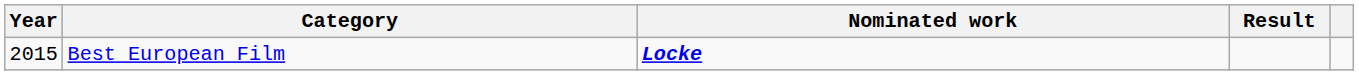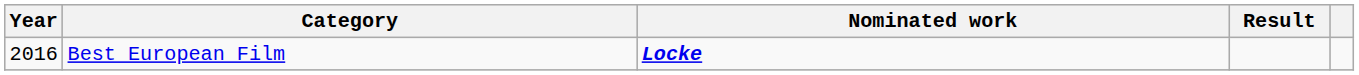Best European Film | Year: 2015 -> 2016
